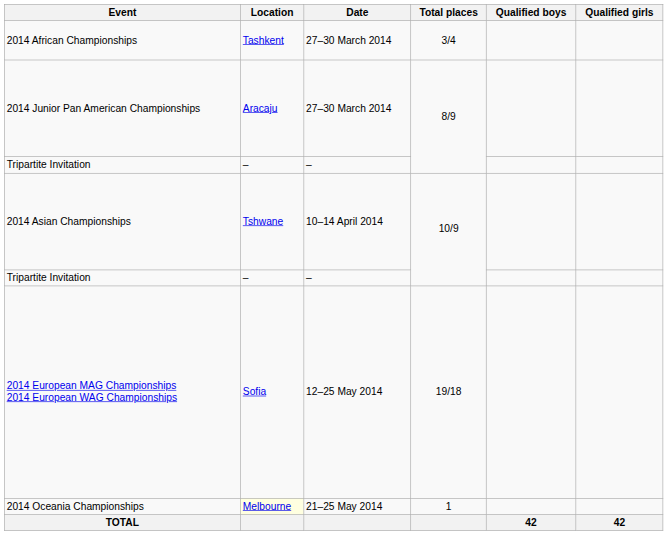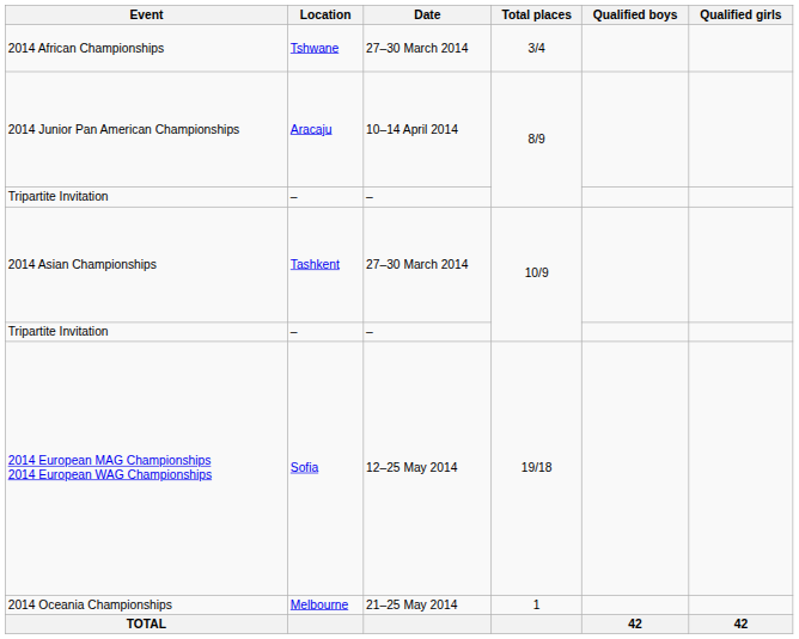2014 African Championships | Location: Tashkent -> Tshwane
2014 Junior Pan American Championships | Date: 27–30 March 2014 -> 10–14 April 2014
2014 Asian Championships | Location: Tshwane -> Tashkent
2014 Asian Championships | Date: 10–14 April 2014 -> 27–30 March 2014
2014 Oceania Championships | Location: lightyellow background -> no background
